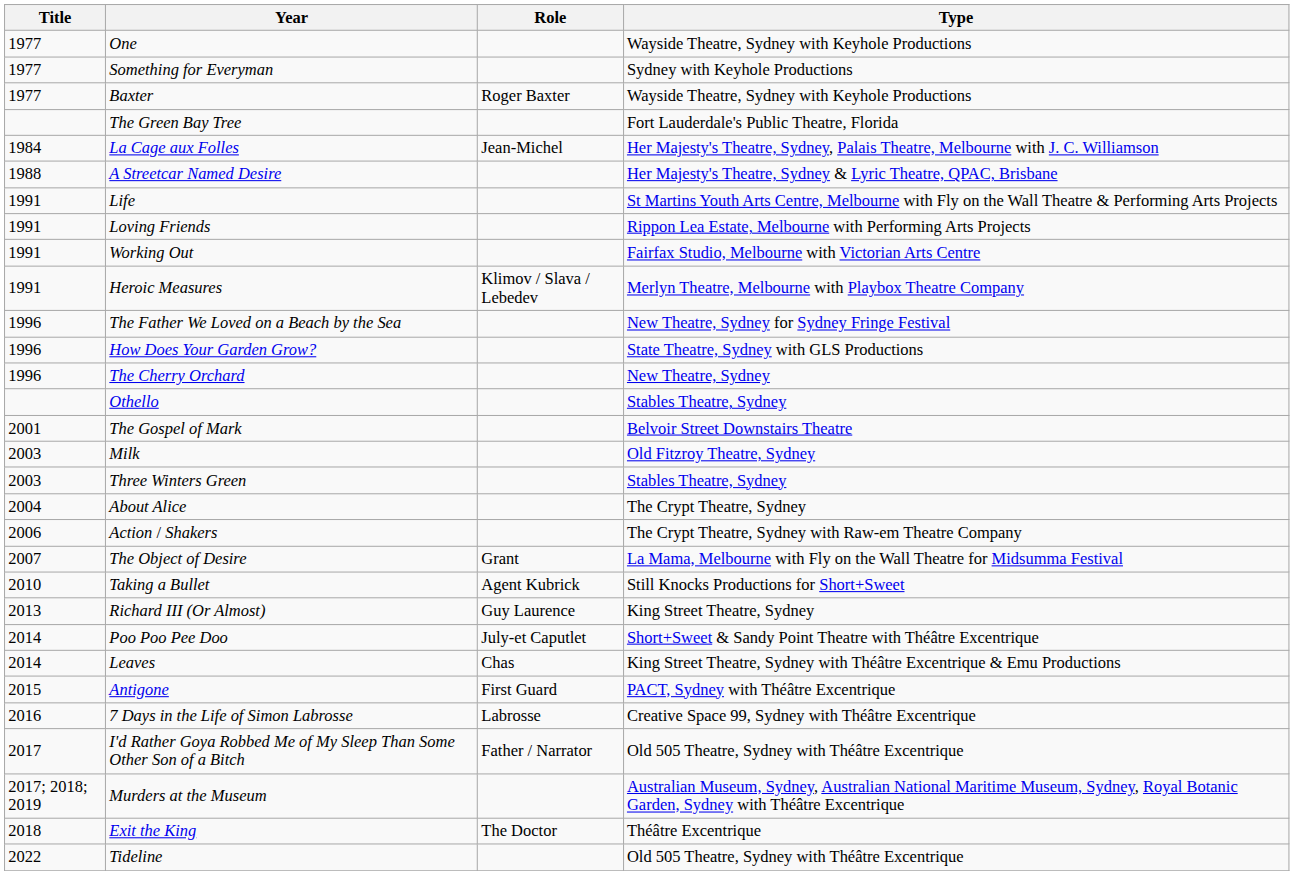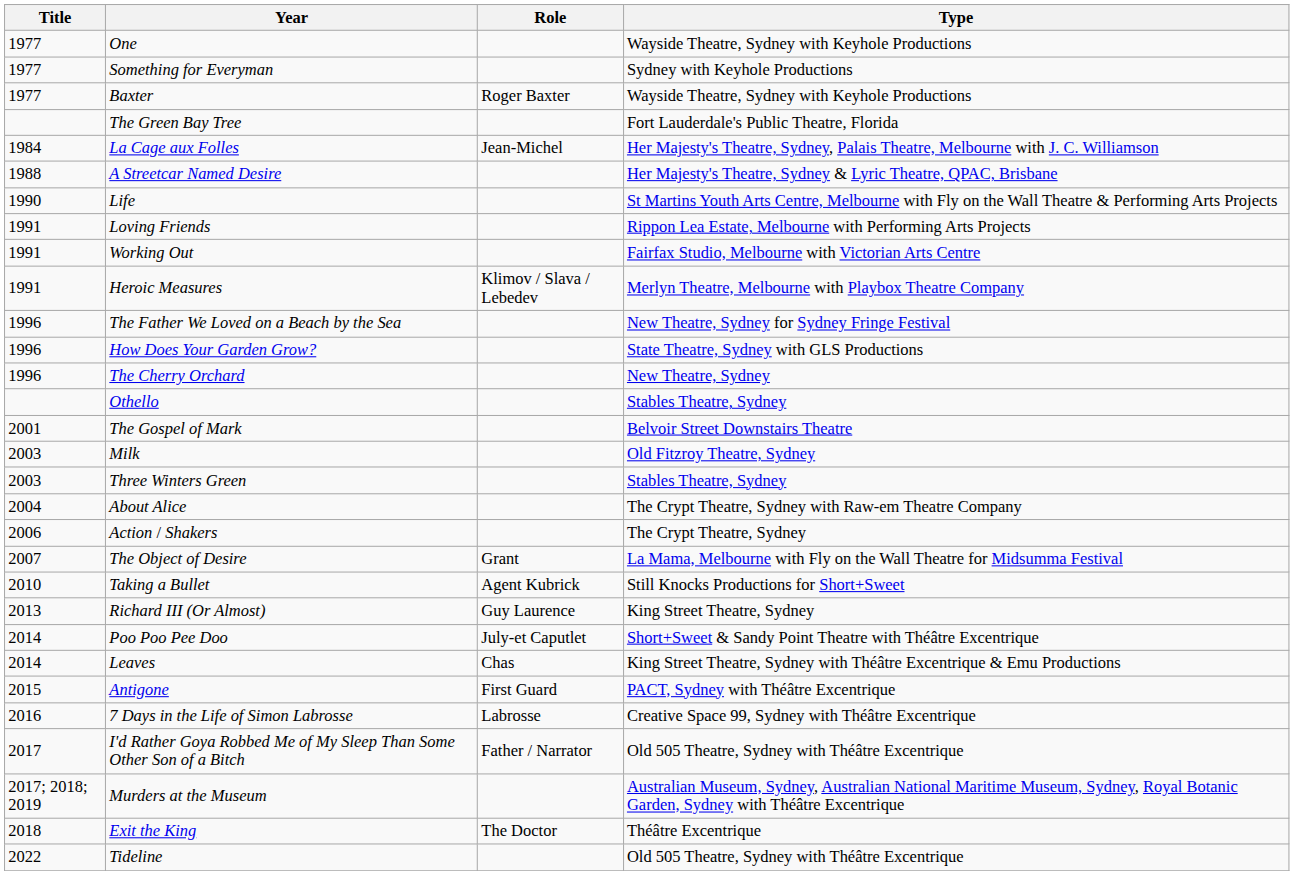Life | Title: 1991 -> 1990
About Alice | Type: The Crypt Theatre, Sydney -> The Crypt Theatre, Sydney with Raw-em Theatre Company
Action / Shakers | Type: The Crypt Theatre, Sydney with Raw-em Theatre Company -> The Crypt Theatre, Sydney
